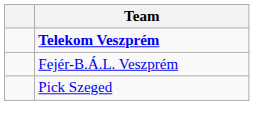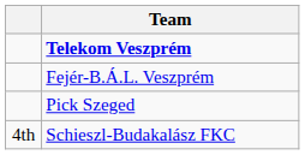+ row: 4th | Schieszl-Budakalász FKC
